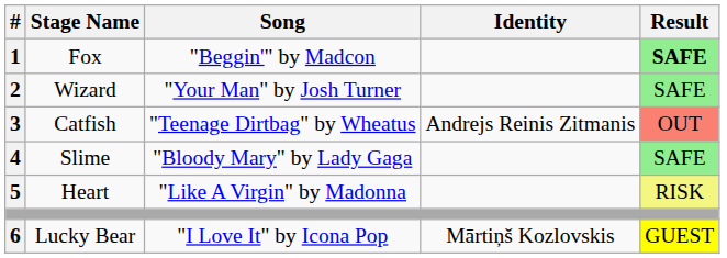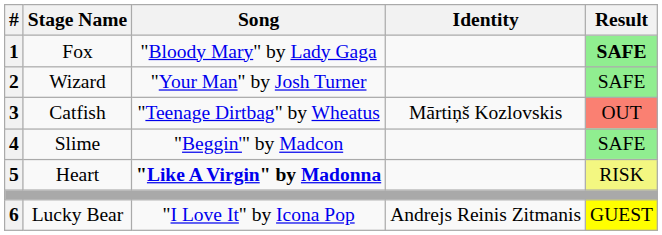Fox | Song: "Beggin'" by Madcon -> "Bloody Mary" by Lady Gaga
Catfish | Identity: Andrejs Reinis Zitmanis -> Mārtiņš Kozlovskis
Slime | Song: "Bloody Mary" by Lady Gaga -> "Beggin'" by Madcon
Heart | Song: normal -> bold
Lucky Bear | Identity: Mārtiņš Kozlovskis -> Andrejs Reinis Zitmanis
